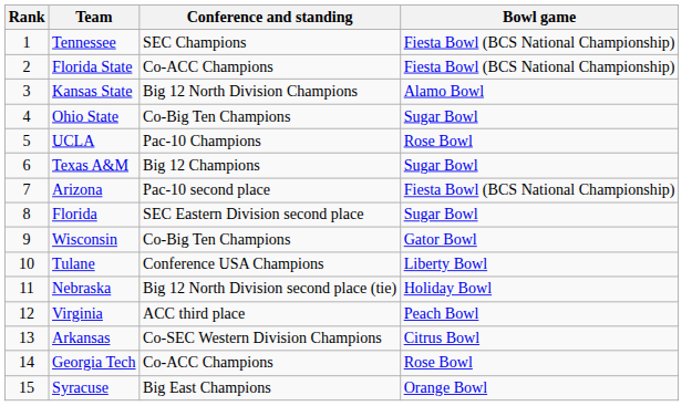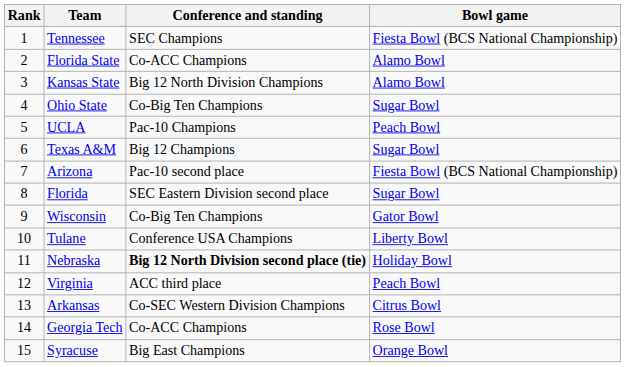Florida State | Bowl game: Fiesta Bowl (BCS National Championship) -> Alamo Bowl
UCLA | Bowl game: Rose Bowl -> Peach Bowl
Nebraska | Conference and standing: normal -> bold
